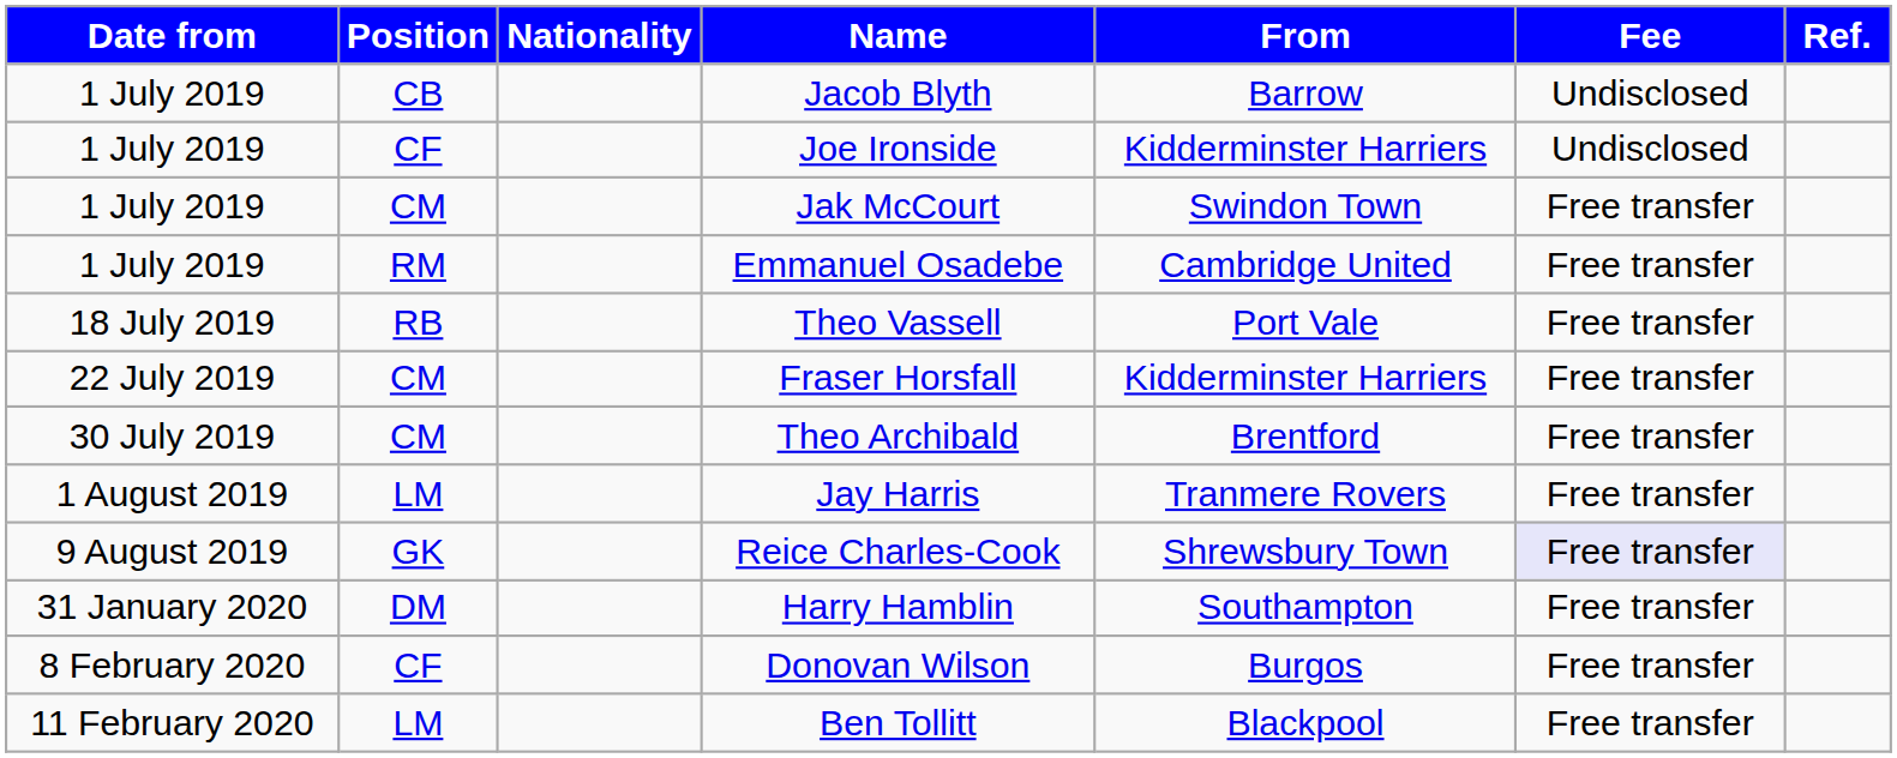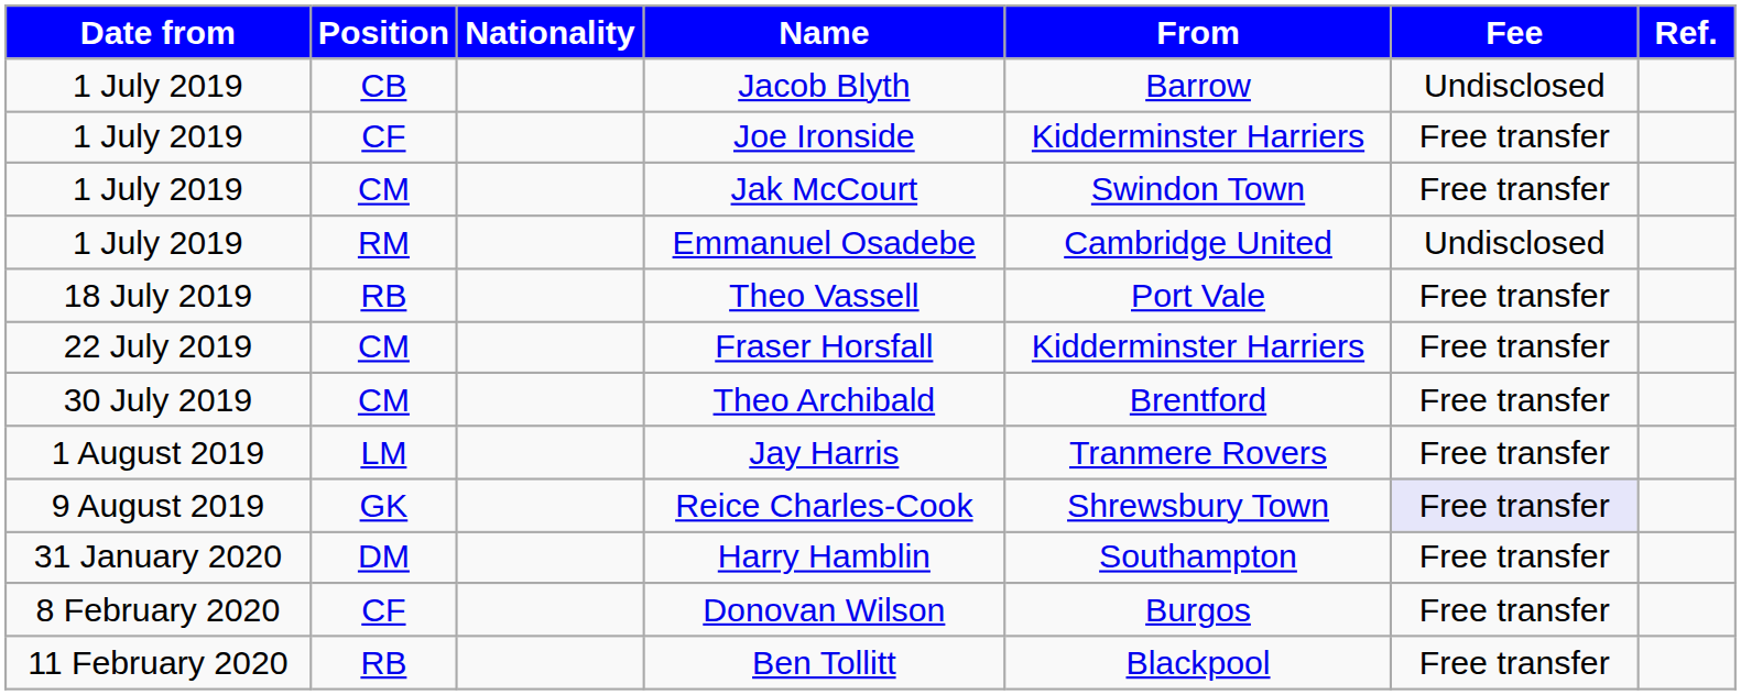Joe Ironside | Fee: Undisclosed -> Free transfer
Emmanuel Osadebe | Fee: Free transfer -> Undisclosed
Ben Tollitt | Position: LM -> RB
